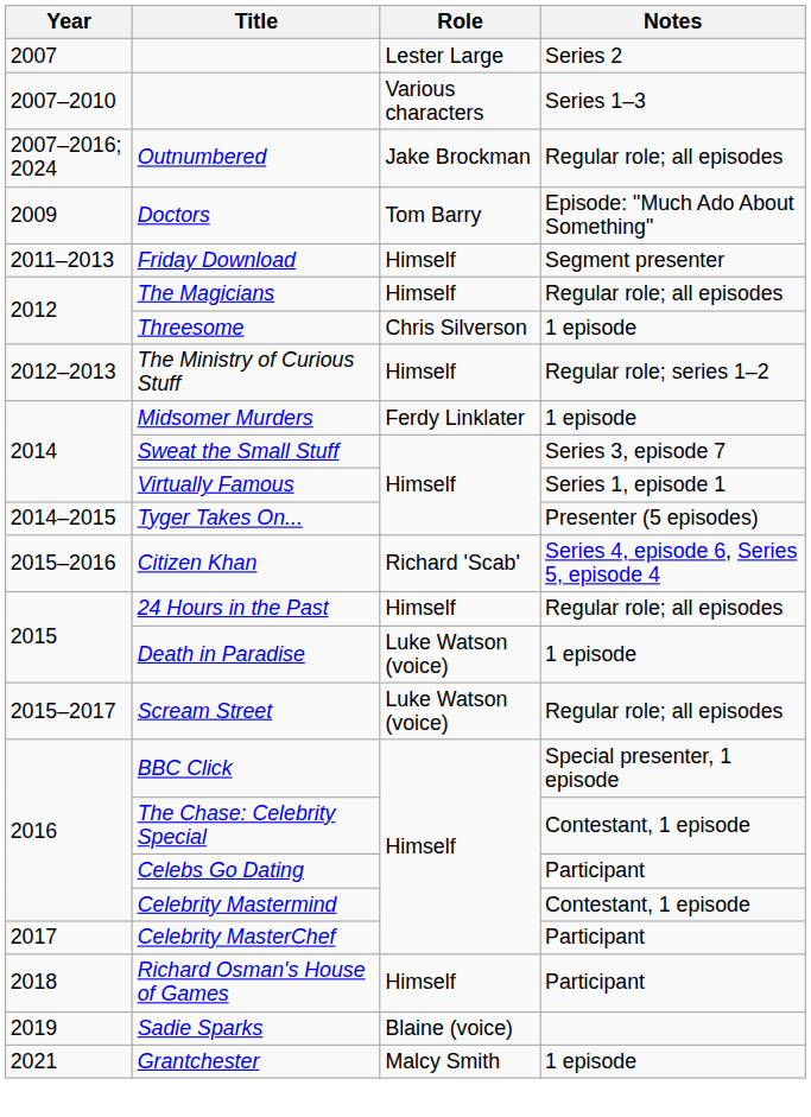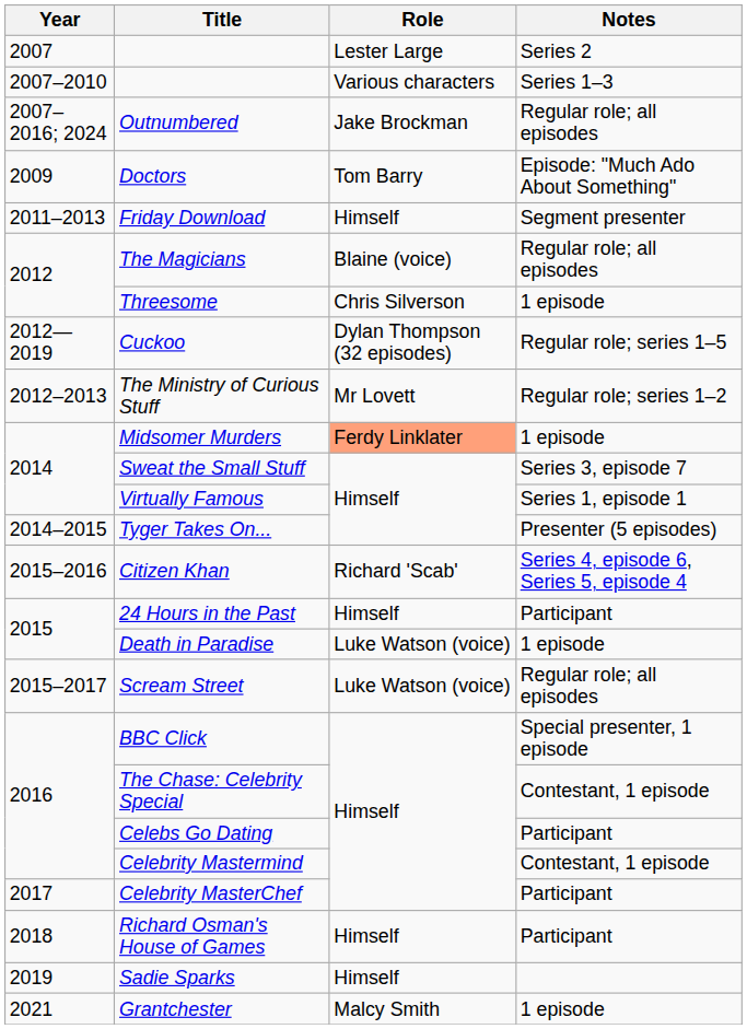The Magicians | Role: Himself -> Blaine (voice)
+ row: 2012—2019 | Cuckoo | Dylan Thompson (32 episodes) | Regular role; series 1–5
The Ministry of Curious Stuff | Role: Himself -> Mr Lovett
Midsomer Murders | Role: no background -> lightsalmon background
24 Hours in the Past | Notes: Regular role; all episodes -> Participant
Sadie Sparks | Role: Blaine (voice) -> Himself
